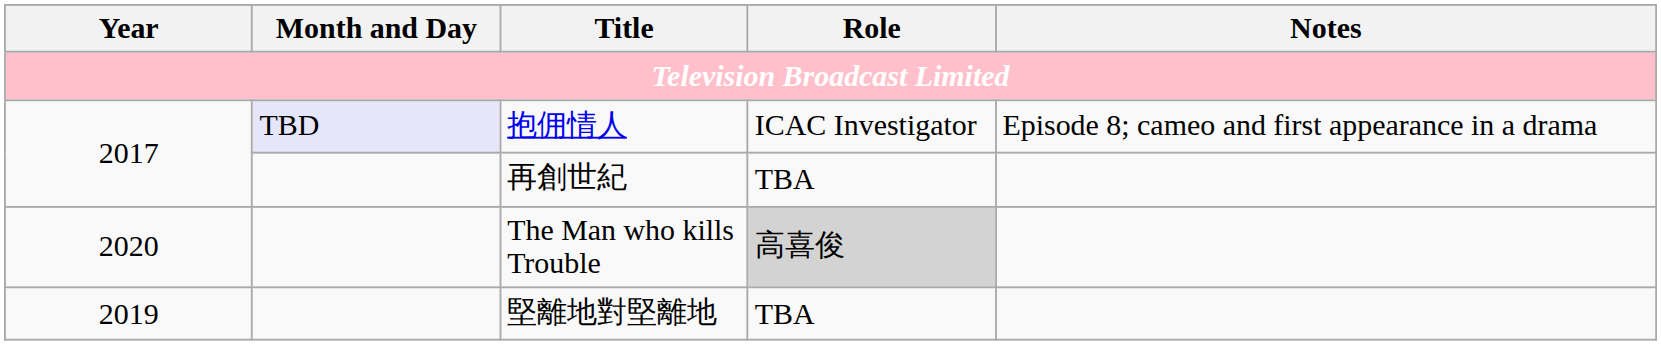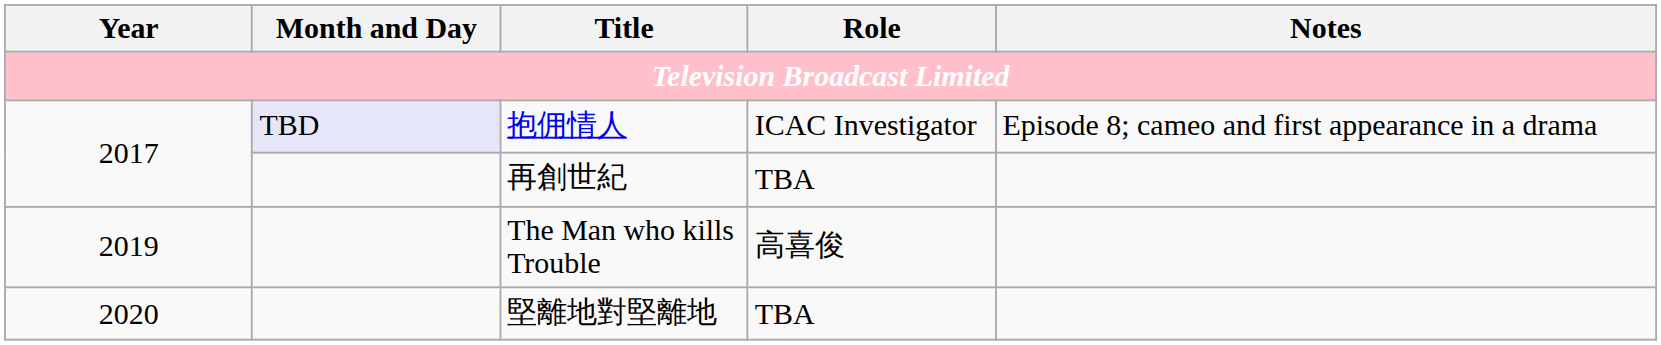The Man who kills Trouble | Year: 2020 -> 2019
The Man who kills Trouble | Role: lightgrey background -> no background
堅離地對堅離地 | Year: 2019 -> 2020
